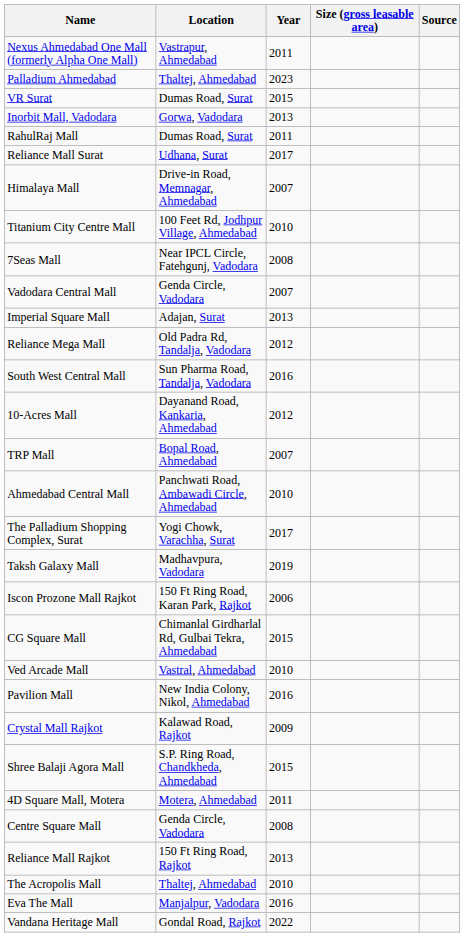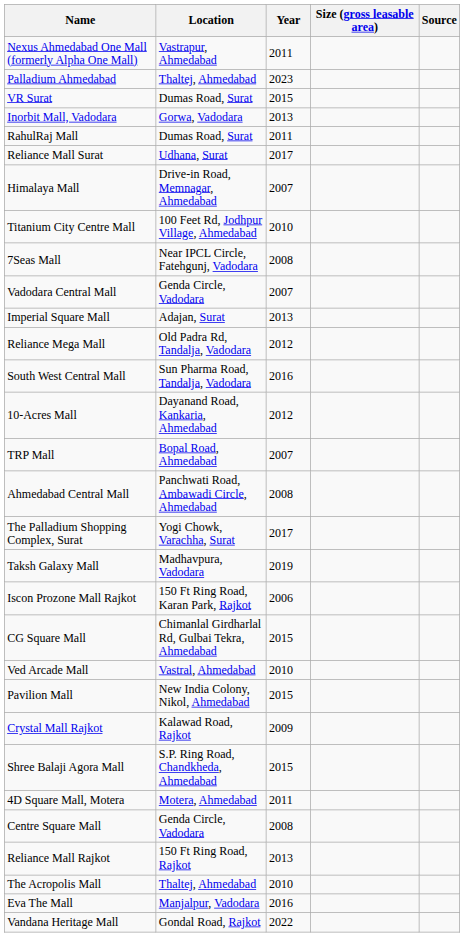Ahmedabad Central Mall | Year: 2010 -> 2008
Pavilion Mall | Year: 2016 -> 2015
